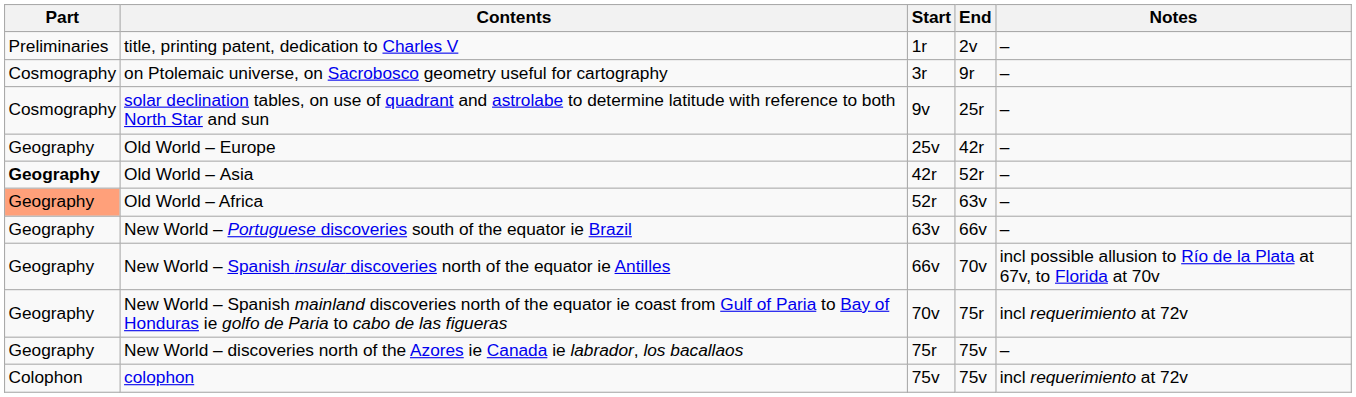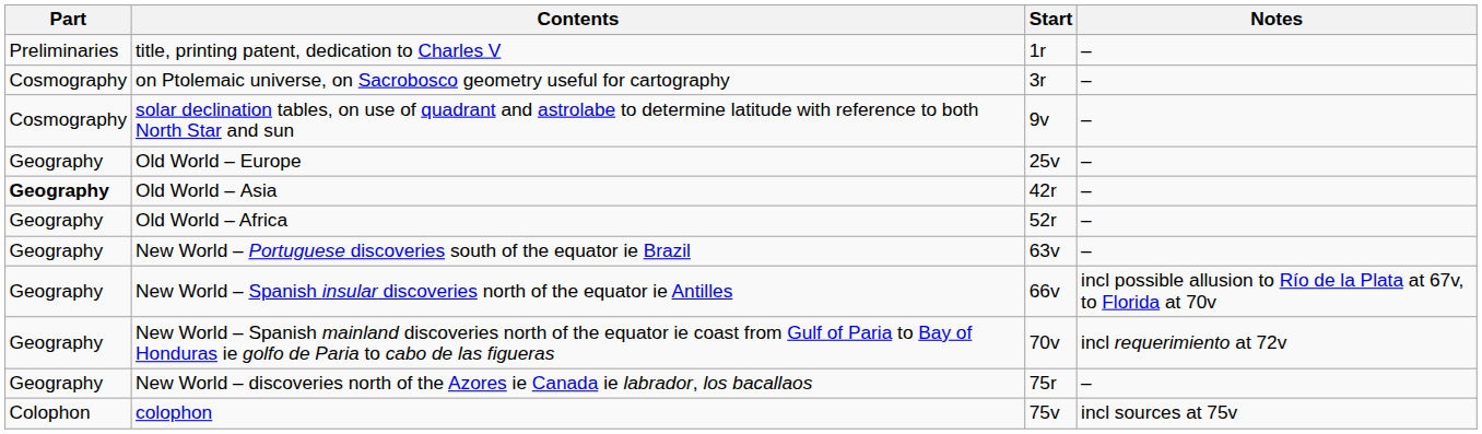- column: End | 2v | 9r | 25r | 42r | 52r | 63v | 66v | 70v | 75r | 75v | 75v
Old World – Africa | Part: lightsalmon background -> no background
colophon | Notes: incl requerimiento at 72v -> incl sources at 75v
